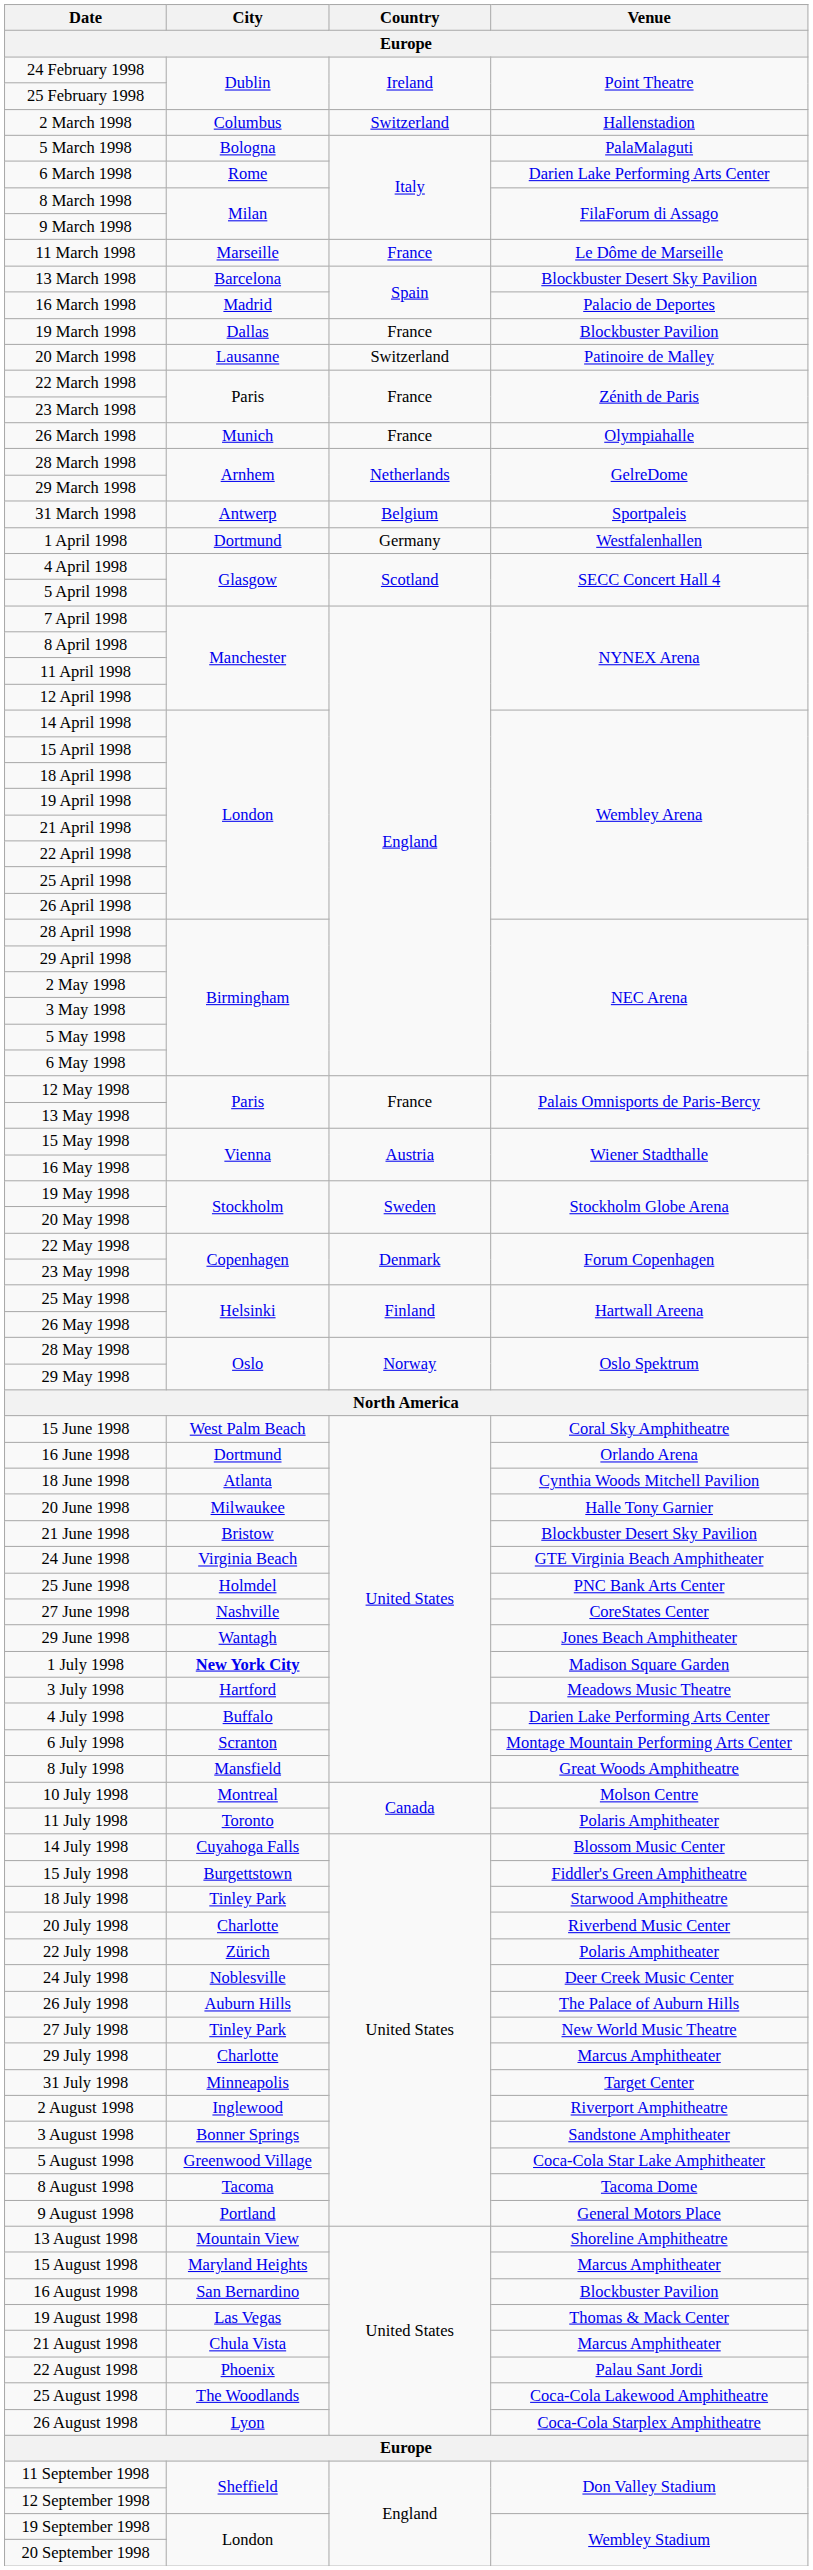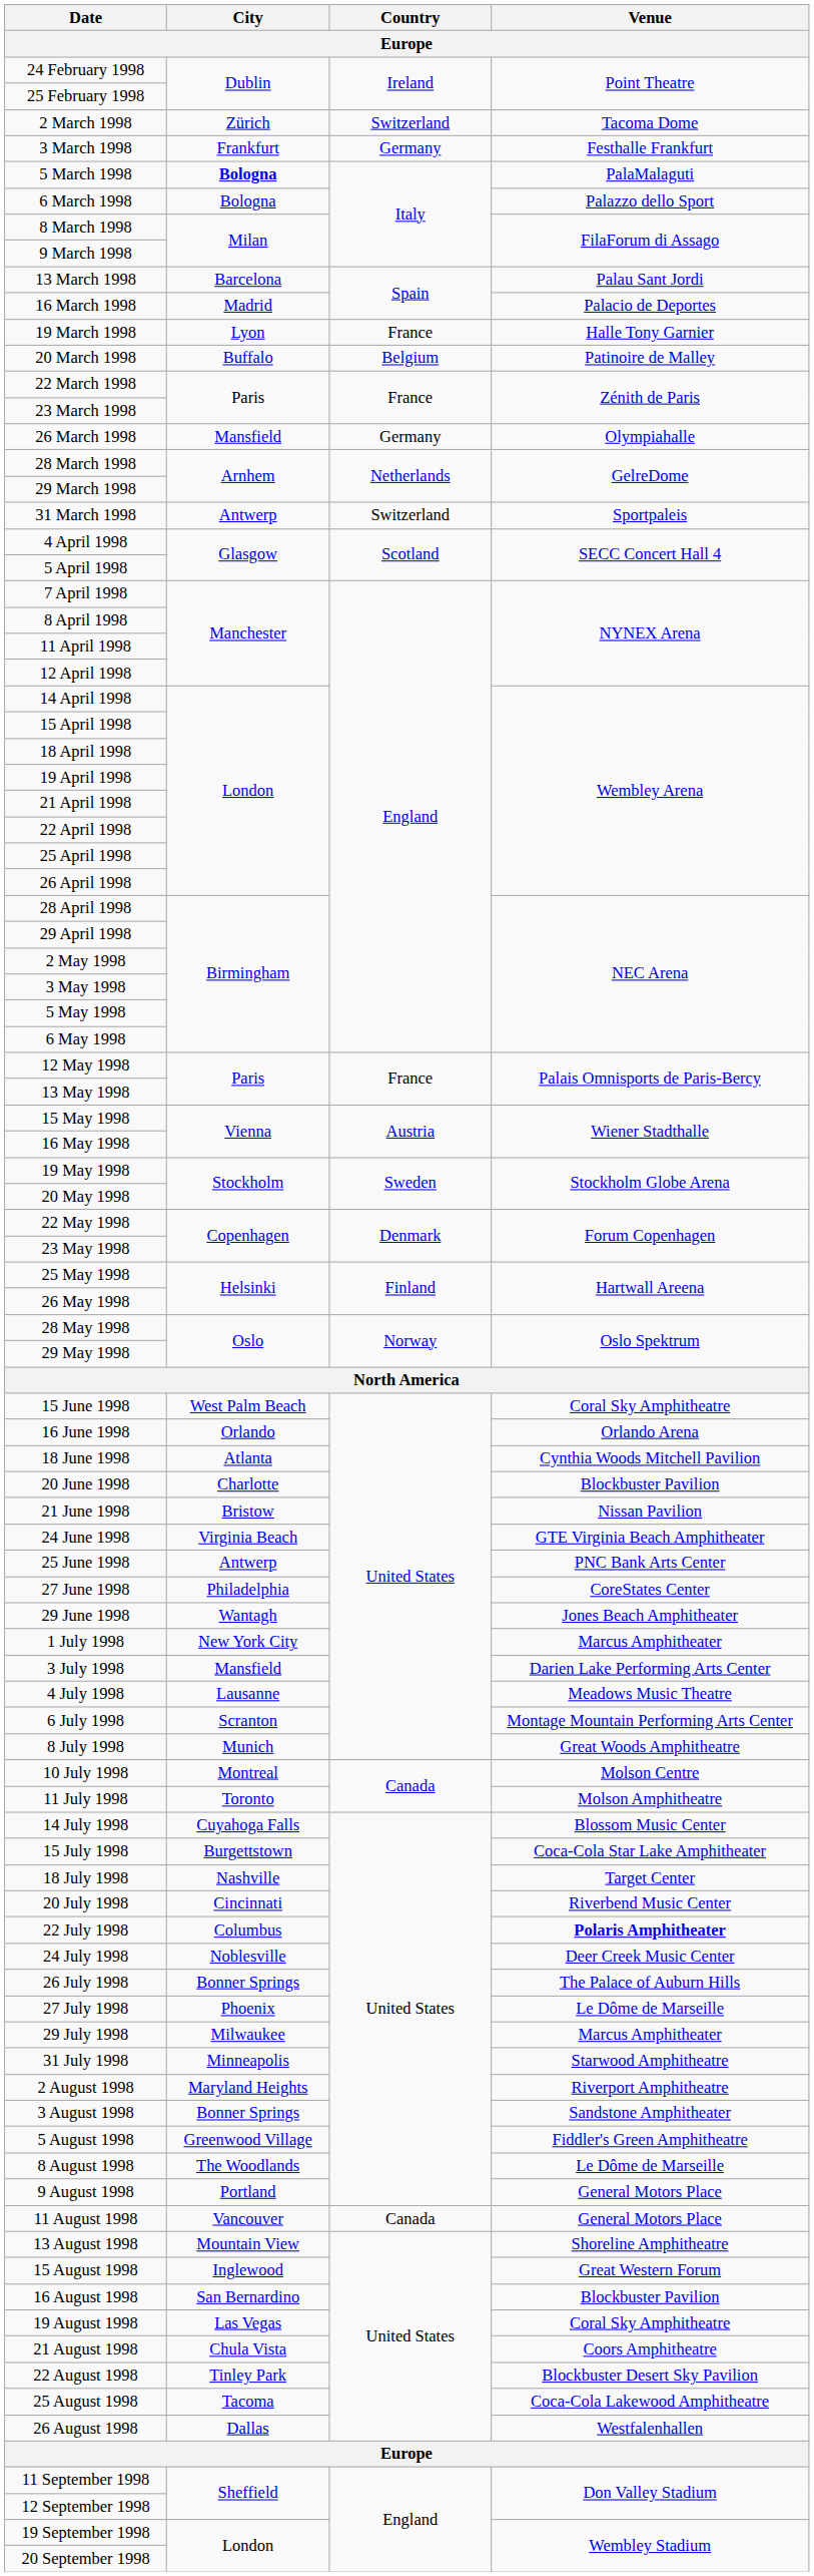2 March 1998 | City: Columbus -> Zürich
2 March 1998 | Venue: Hallenstadion -> Tacoma Dome
+ row: 3 March 1998 | Frankfurt | Germany | Festhalle Frankfurt
5 March 1998 | City: normal -> bold
6 March 1998 | City: Rome -> Bologna
6 March 1998 | Venue: Darien Lake Performing Arts Center -> Palazzo dello Sport
- row: 11 March 1998 | Marseille | France | Le Dôme de Marseille
13 March 1998 | Venue: Blockbuster Desert Sky Pavilion -> Palau Sant Jordi
19 March 1998 | City: Dallas -> Lyon
19 March 1998 | Venue: Blockbuster Pavilion -> Halle Tony Garnier
20 March 1998 | City: Lausanne -> Buffalo
20 March 1998 | Country: Switzerland -> Belgium
26 March 1998 | City: Munich -> Mansfield
26 March 1998 | Country: France -> Germany
31 March 1998 | Country: Belgium -> Switzerland
- row: 1 April 1998 | Dortmund | Germany | Westfalenhallen
16 June 1998 | City: Dortmund -> Orlando
20 June 1998 | City: Milwaukee -> Charlotte
20 June 1998 | Venue: Halle Tony Garnier -> Blockbuster Pavilion
21 June 1998 | Venue: Blockbuster Desert Sky Pavilion -> Nissan Pavilion
25 June 1998 | City: Holmdel -> Antwerp
27 June 1998 | City: Nashville -> Philadelphia
1 July 1998 | City: bold -> normal
1 July 1998 | Venue: Madison Square Garden -> Marcus Amphitheater
3 July 1998 | City: Hartford -> Mansfield
3 July 1998 | Venue: Meadows Music Theatre -> Darien Lake Performing Arts Center
4 July 1998 | City: Buffalo -> Lausanne
4 July 1998 | Venue: Darien Lake Performing Arts Center -> Meadows Music Theatre
8 July 1998 | City: Mansfield -> Munich
11 July 1998 | Venue: Polaris Amphitheater -> Molson Amphitheatre
15 July 1998 | Venue: Fiddler's Green Amphitheatre -> Coca-Cola Star Lake Amphitheater
18 July 1998 | City: Tinley Park -> Nashville
18 July 1998 | Venue: Starwood Amphitheatre -> Target Center
20 July 1998 | City: Charlotte -> Cincinnati
22 July 1998 | City: Zürich -> Columbus
22 July 1998 | Venue: normal -> bold
26 July 1998 | City: Auburn Hills -> Bonner Springs
27 July 1998 | City: Tinley Park -> Phoenix
27 July 1998 | Venue: New World Music Theatre -> Le Dôme de Marseille
29 July 1998 | City: Charlotte -> Milwaukee
31 July 1998 | Venue: Target Center -> Starwood Amphitheatre
2 August 1998 | City: Inglewood -> Maryland Heights
5 August 1998 | Venue: Coca-Cola Star Lake Amphitheater -> Fiddler's Green Amphitheatre
8 August 1998 | City: Tacoma -> The Woodlands
8 August 1998 | Venue: Tacoma Dome -> Le Dôme de Marseille
+ row: 11 August 1998 | Vancouver | Canada | General Motors Place
15 August 1998 | City: Maryland Heights -> Inglewood
15 August 1998 | Venue: Marcus Amphitheater -> Great Western Forum
19 August 1998 | Venue: Thomas & Mack Center -> Coral Sky Amphitheatre
21 August 1998 | Venue: Marcus Amphitheater -> Coors Amphitheatre
22 August 1998 | City: Phoenix -> Tinley Park
22 August 1998 | Venue: Palau Sant Jordi -> Blockbuster Desert Sky Pavilion
25 August 1998 | City: The Woodlands -> Tacoma
26 August 1998 | City: Lyon -> Dallas
26 August 1998 | Venue: Coca-Cola Starplex Amphitheatre -> Westfalenhallen
